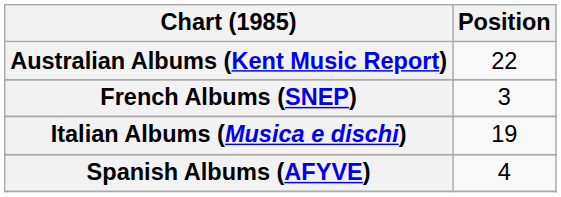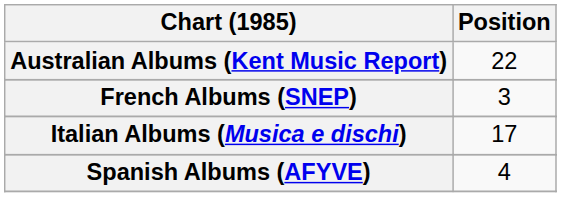Italian Albums (Musica e dischi) | Position: 19 -> 17
